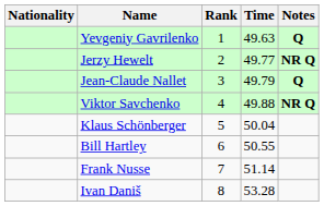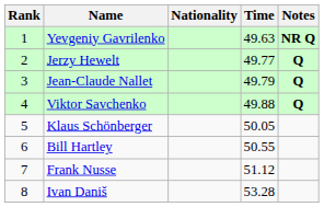columns swapped: Rank <-> Nationality
Yevgeniy Gavrilenko | Notes: Q -> NR Q
Jerzy Hewelt | Notes: NR Q -> Q
Viktor Savchenko | Notes: NR Q -> Q
Klaus Schönberger | Time: 50.04 -> 50.05
Frank Nusse | Time: 51.14 -> 51.12
